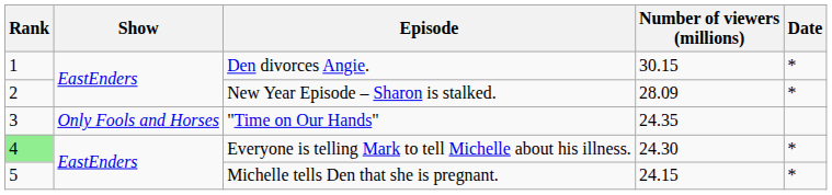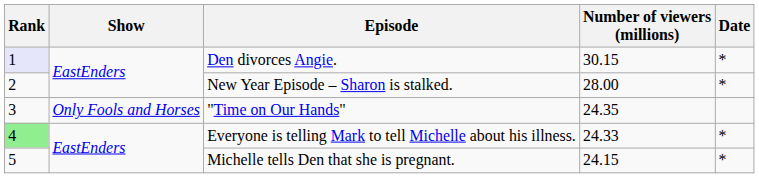Den divorces Angie. | Rank: no background -> lavender background
New Year Episode – Sharon is stalked. | Number of viewers (millions): 28.09 -> 28.00
Everyone is telling Mark to tell Michelle about his illness. | Number of viewers (millions): 24.30 -> 24.33
